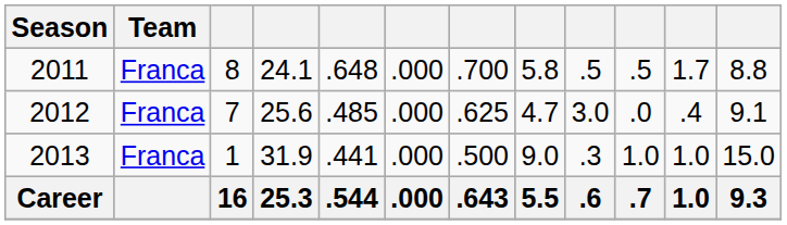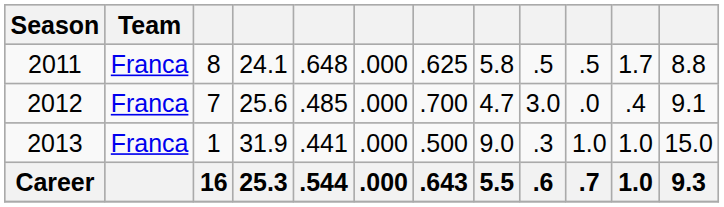2011 | column 7: .700 -> .625
2012 | column 7: .625 -> .700
